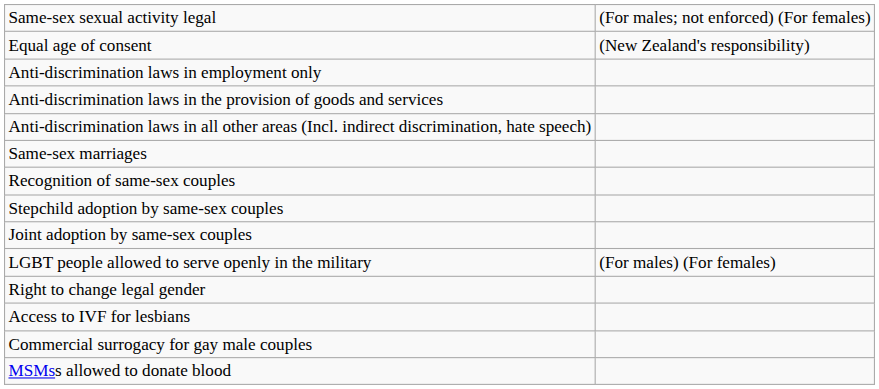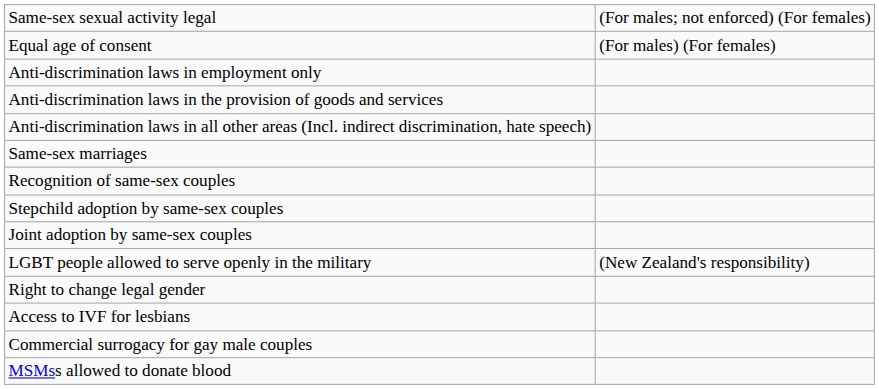Equal age of consent | column 2: (New Zealand's responsibility) -> (For males) (For females)
LGBT people allowed to serve openly in the military | column 2: (For males) (For females) -> (New Zealand's responsibility)
